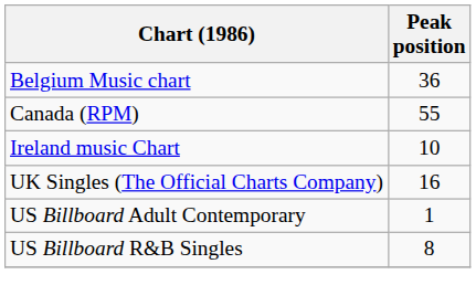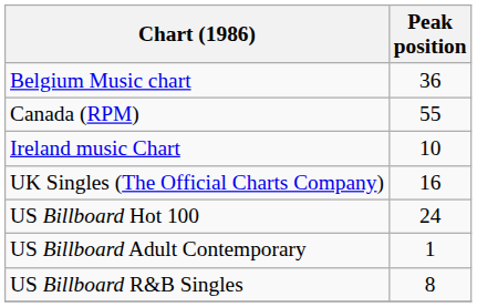+ row: US Billboard Hot 100 | 24
